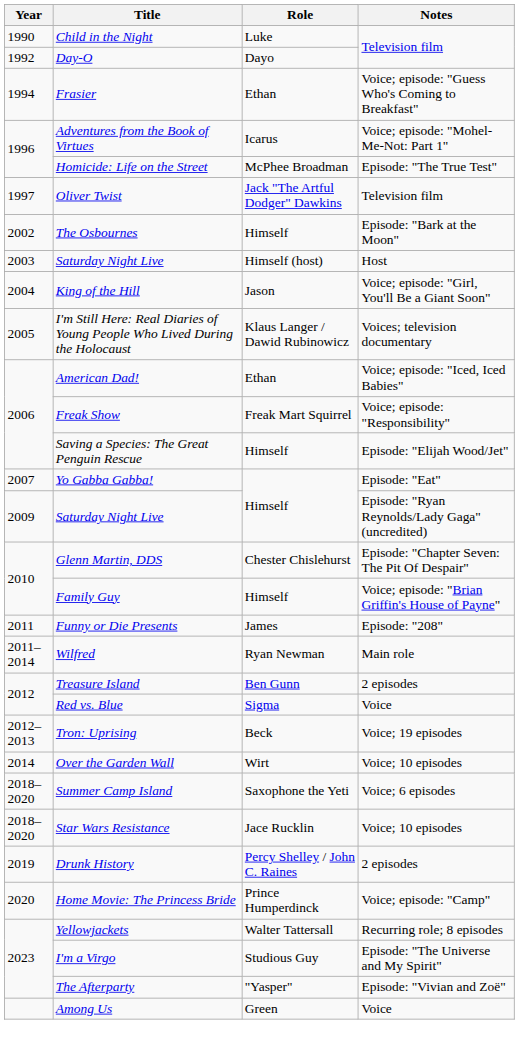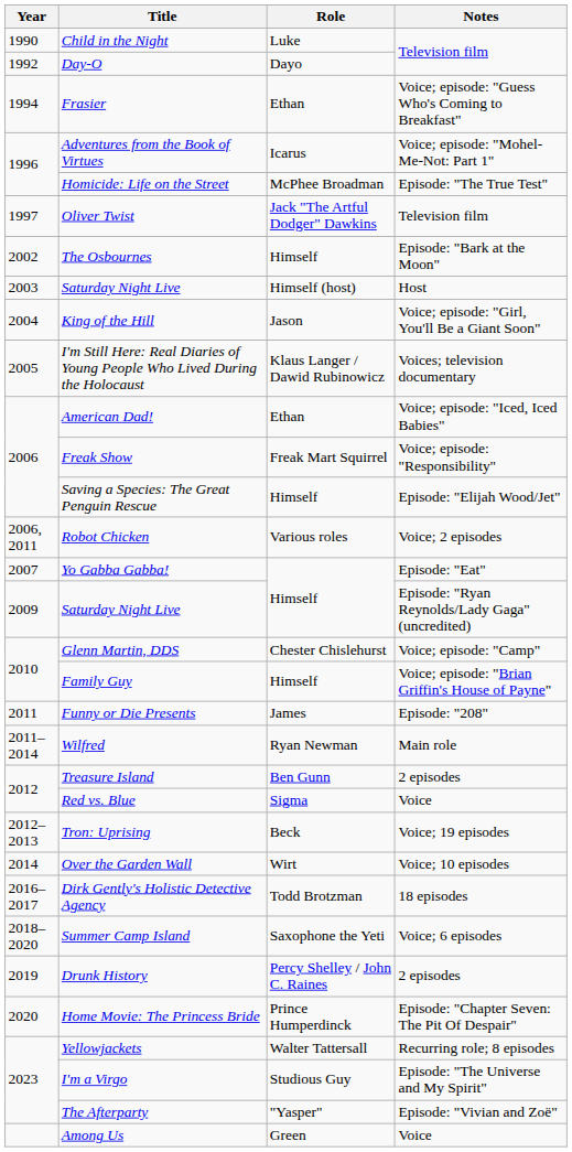+ row: 2006, 2011 | Robot Chicken | Various roles | Voice; 2 episodes
Glenn Martin, DDS | Notes: Episode: "Chapter Seven: The Pit Of Despair" -> Voice; episode: "Camp"
+ row: 2016–2017 | Dirk Gently's Holistic Detective Agency | Todd Brotzman | 18 episodes
- row: 2018–2020 | Star Wars Resistance | Jace Rucklin | Voice; 10 episodes
Home Movie: The Princess Bride | Notes: Voice; episode: "Camp" -> Episode: "Chapter Seven: The Pit Of Despair"
